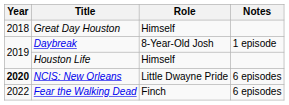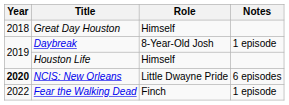Fear the Walking Dead | Notes: 6 episodes -> 1 episode
